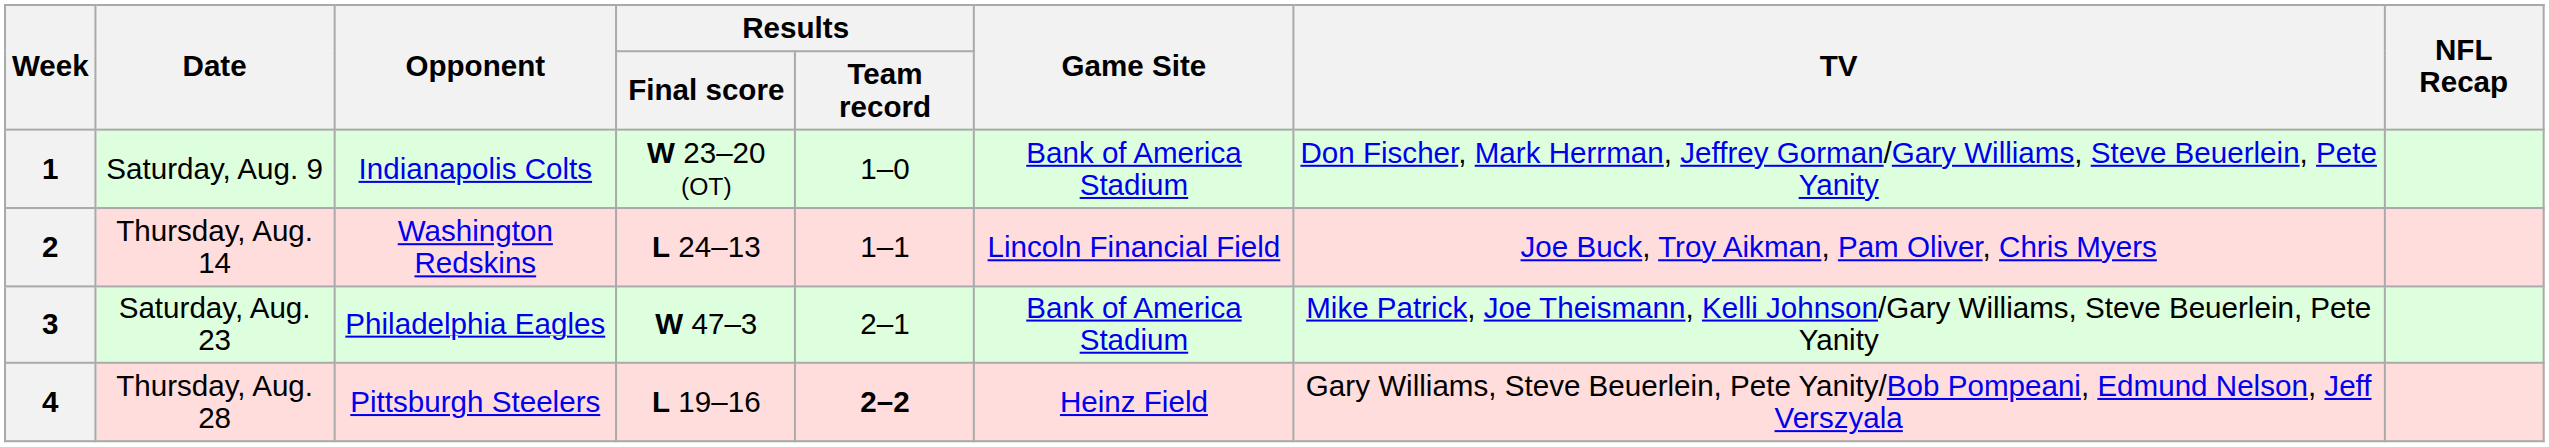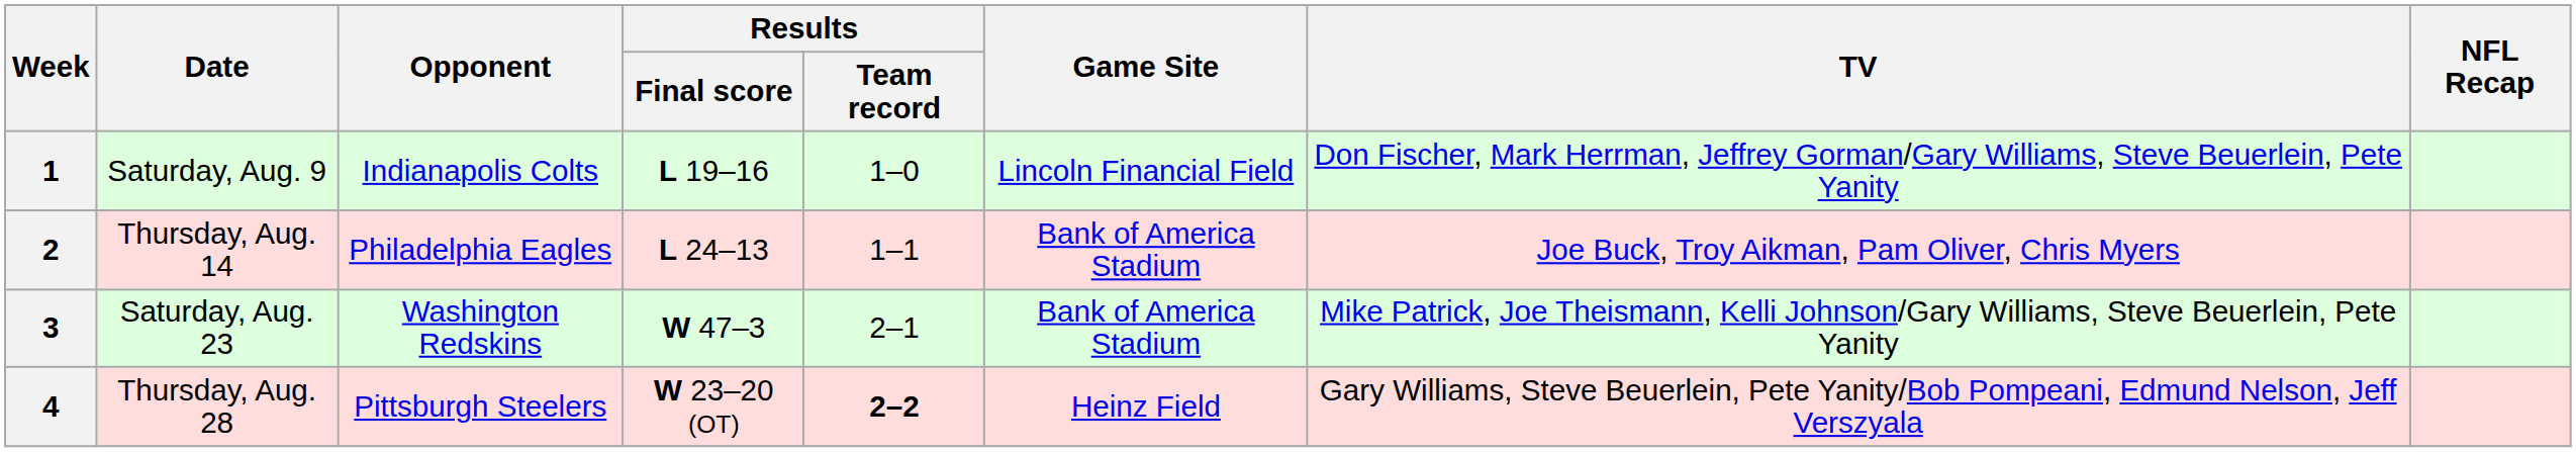1 | Results / Final score: W 23–20 (OT) -> L 19–16
1 | Game Site: Bank of America Stadium -> Lincoln Financial Field
2 | Opponent: Washington Redskins -> Philadelphia Eagles
2 | Game Site: Lincoln Financial Field -> Bank of America Stadium
3 | Opponent: Philadelphia Eagles -> Washington Redskins
4 | Results / Final score: L 19–16 -> W 23–20 (OT)
